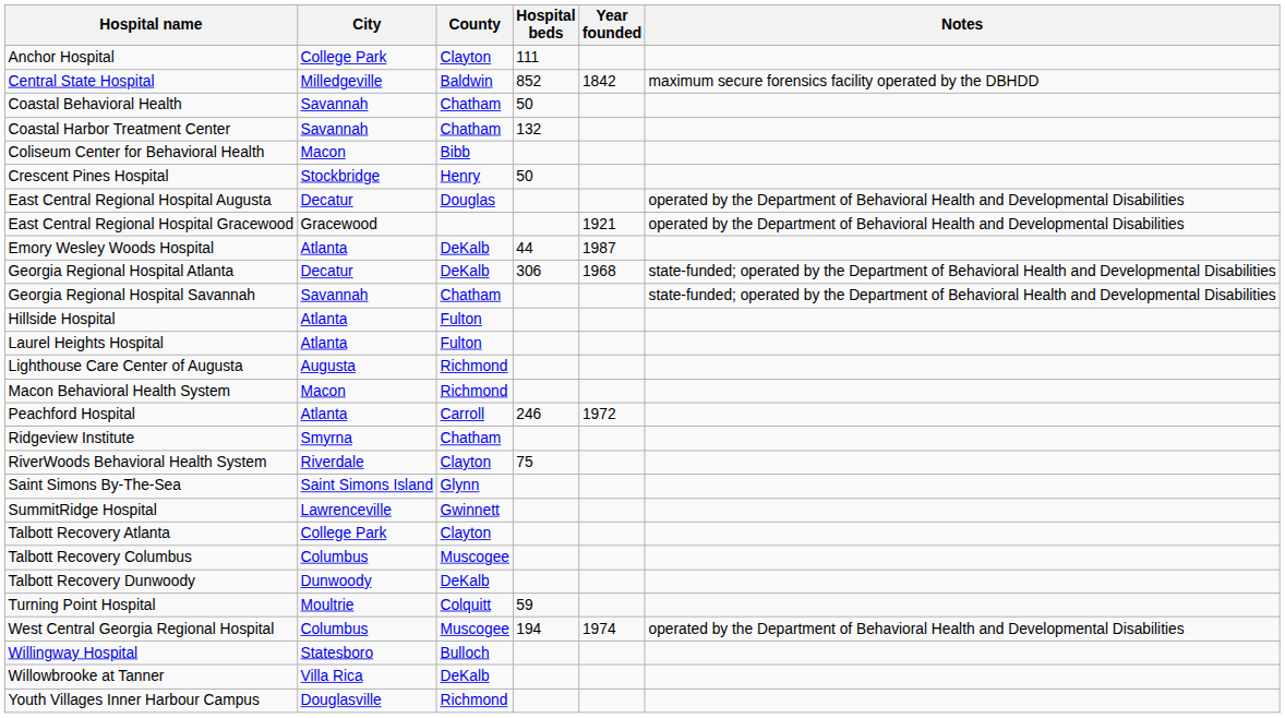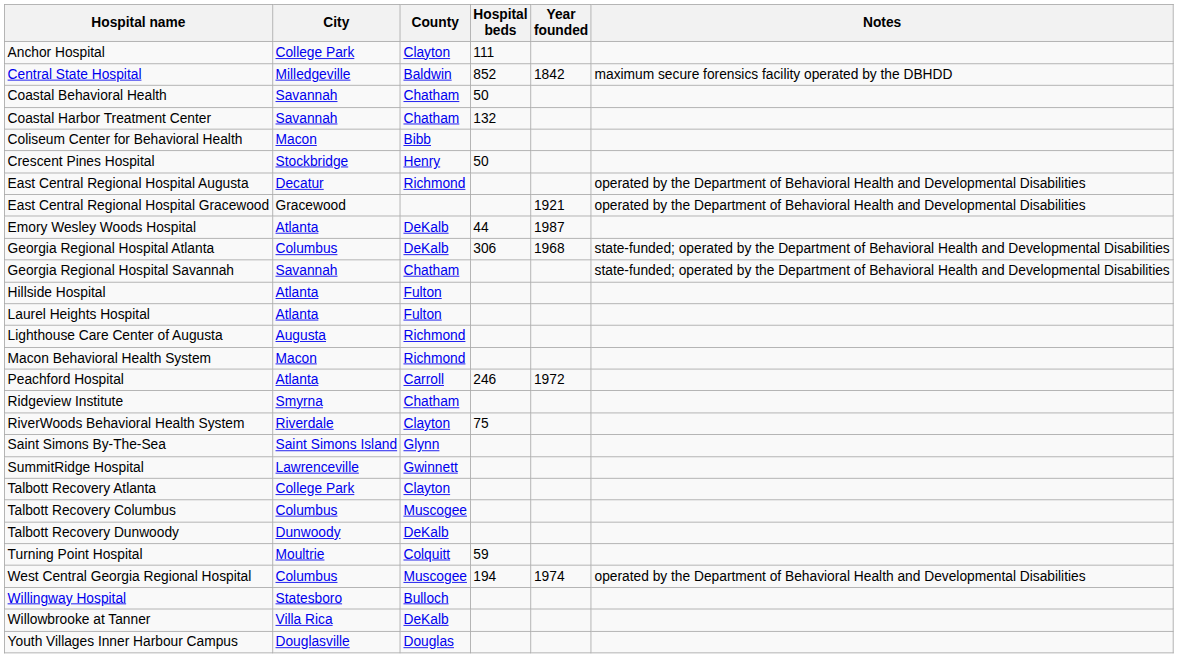East Central Regional Hospital Augusta | County: Douglas -> Richmond
Georgia Regional Hospital Atlanta | City: Decatur -> Columbus
Youth Villages Inner Harbour Campus | County: Richmond -> Douglas
